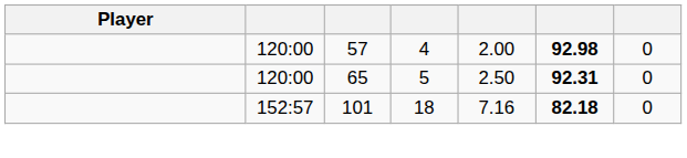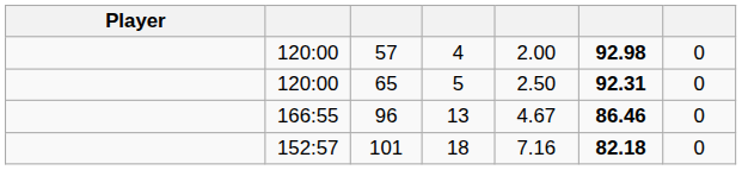+ row: 166:55 | 96 | 13 | 4.67 | 86.46 | 0
